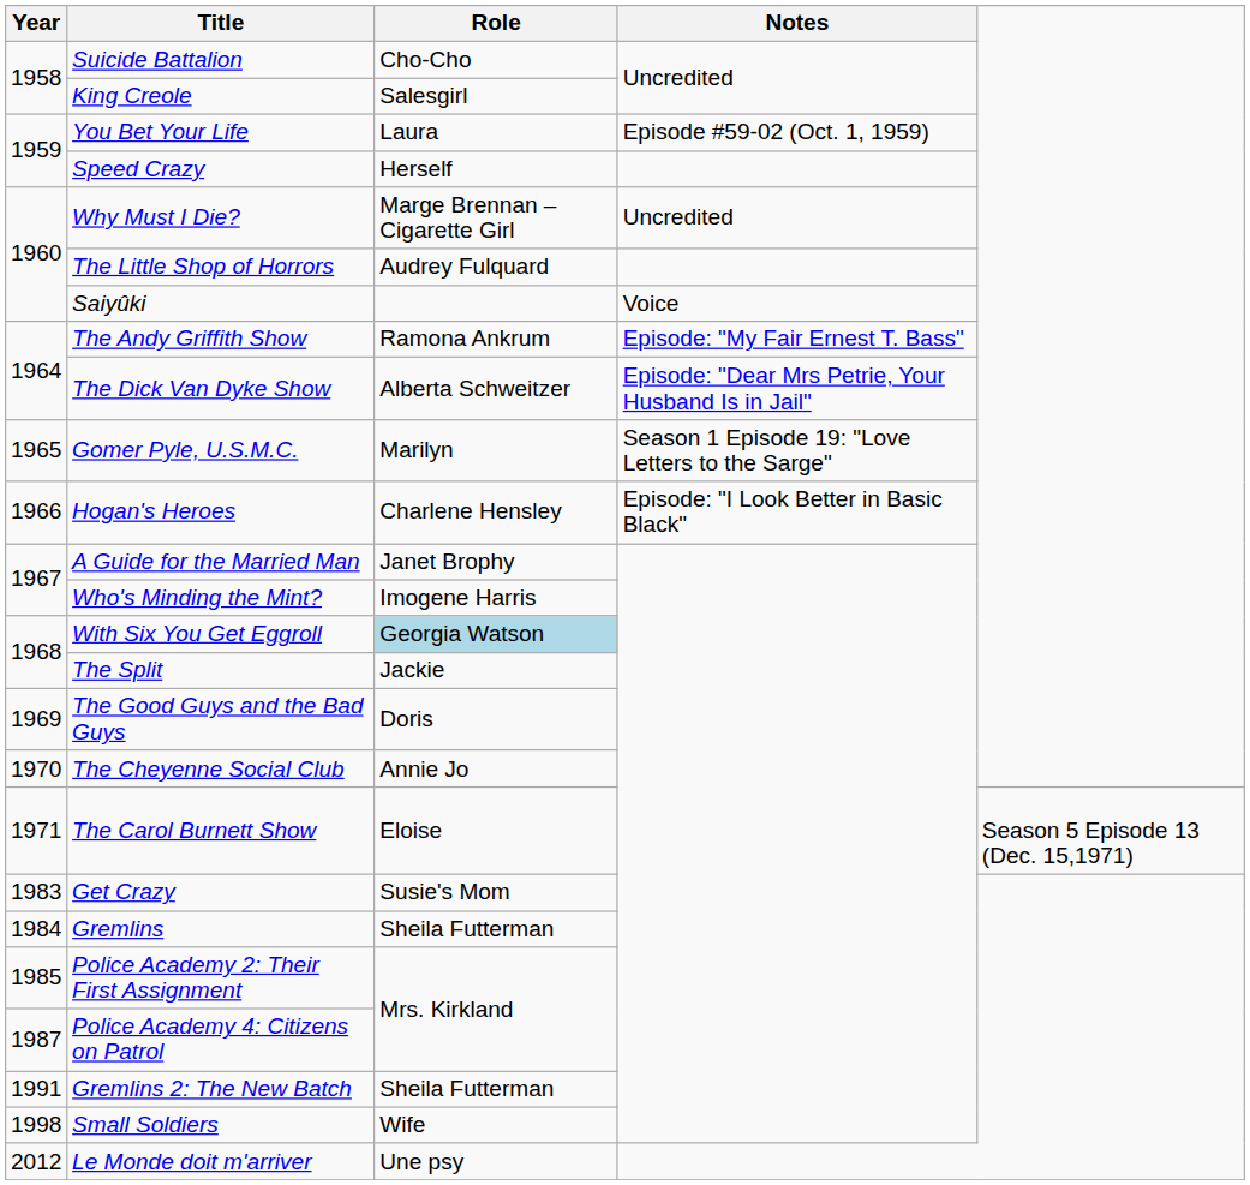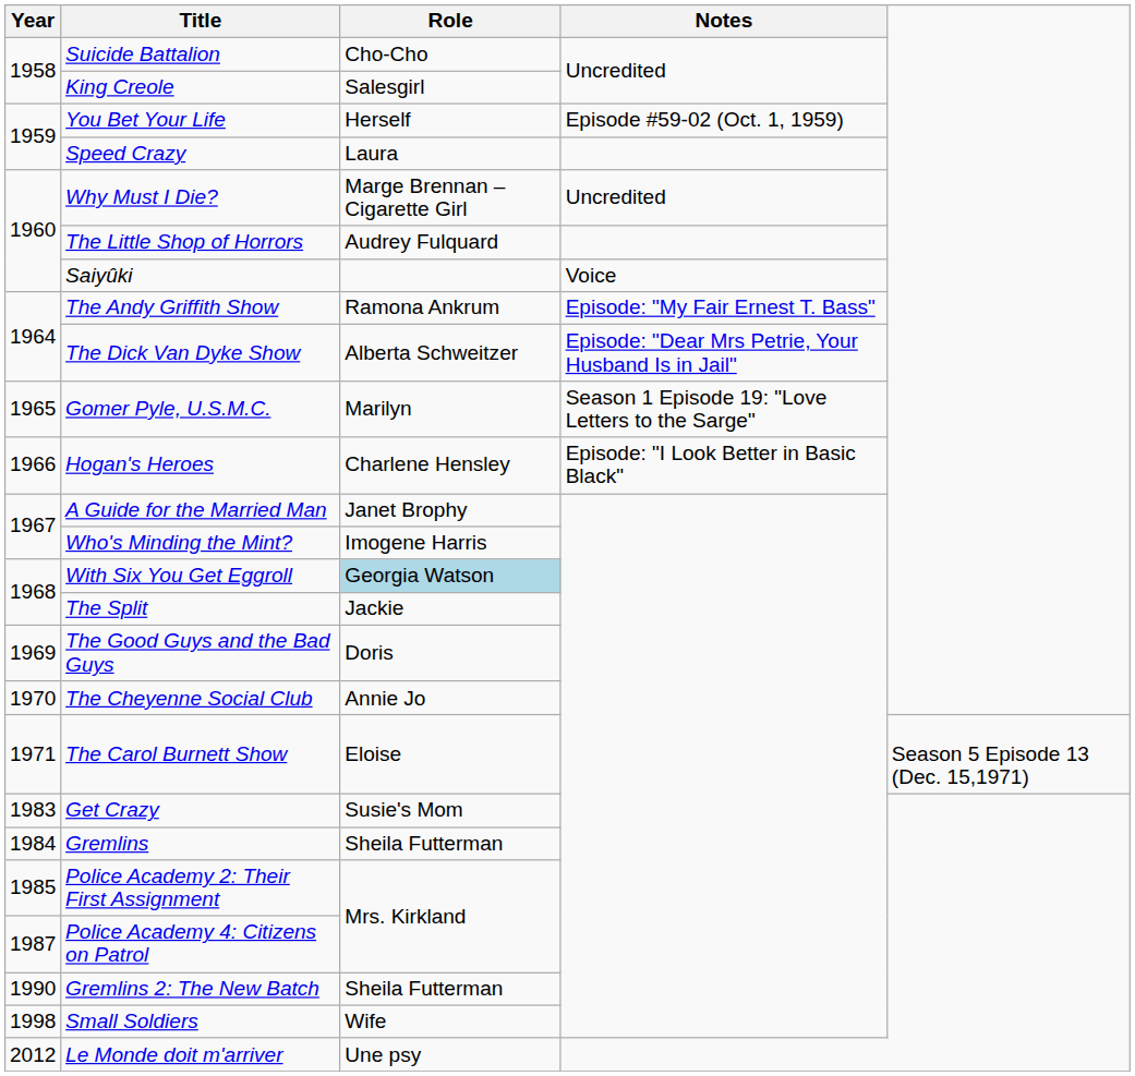You Bet Your Life | Role: Laura -> Herself
Speed Crazy | Role: Herself -> Laura
Gremlins 2: The New Batch | Year: 1991 -> 1990
